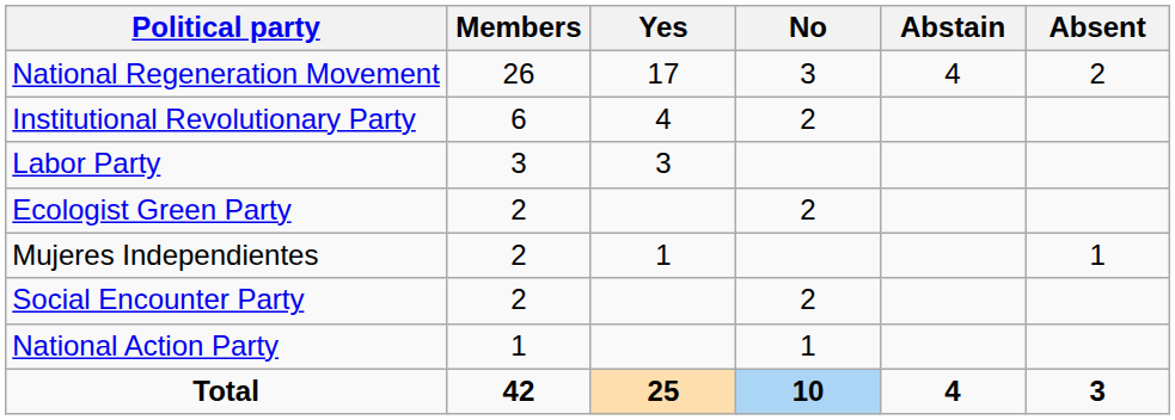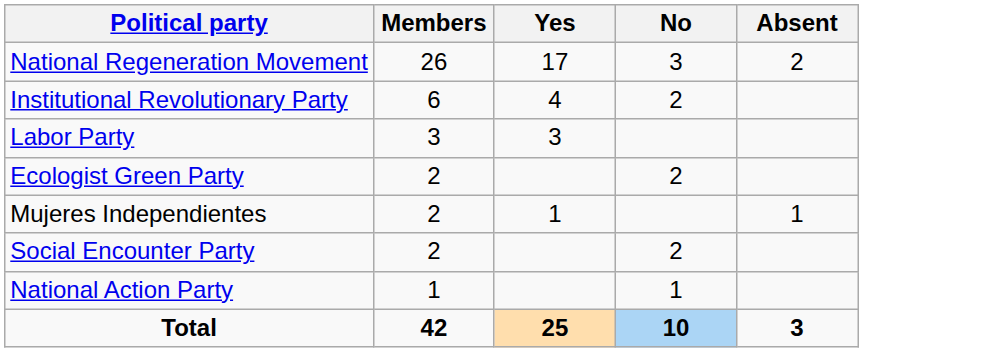- column: Abstain | 4 | 4
